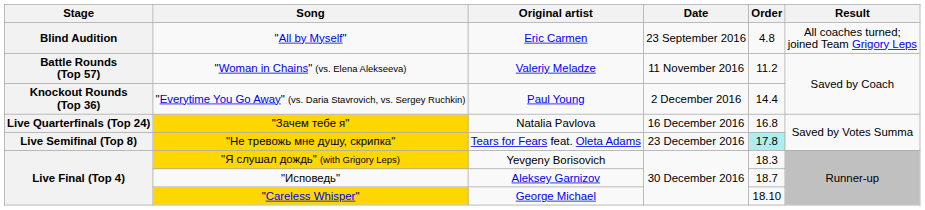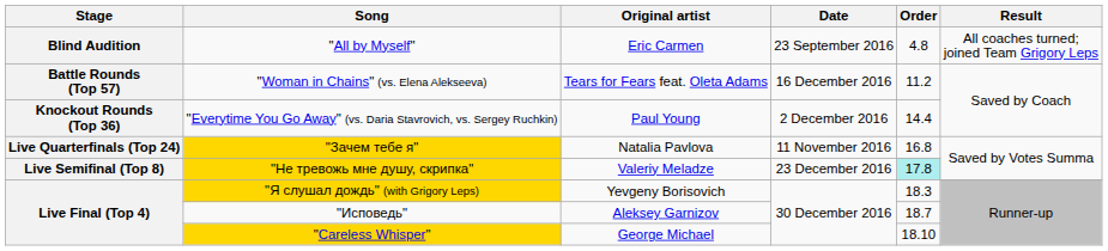"Woman in Chains" (vs. Elena Alekseeva) | Original artist: Valeriy Meladze -> Tears for Fears feat. Oleta Adams
"Woman in Chains" (vs. Elena Alekseeva) | Date: 11 November 2016 -> 16 December 2016
"Зачем тебе я" | Date: 16 December 2016 -> 11 November 2016
"Не тревожь мне душу, скрипка" | Original artist: Tears for Fears feat. Oleta Adams -> Valeriy Meladze
